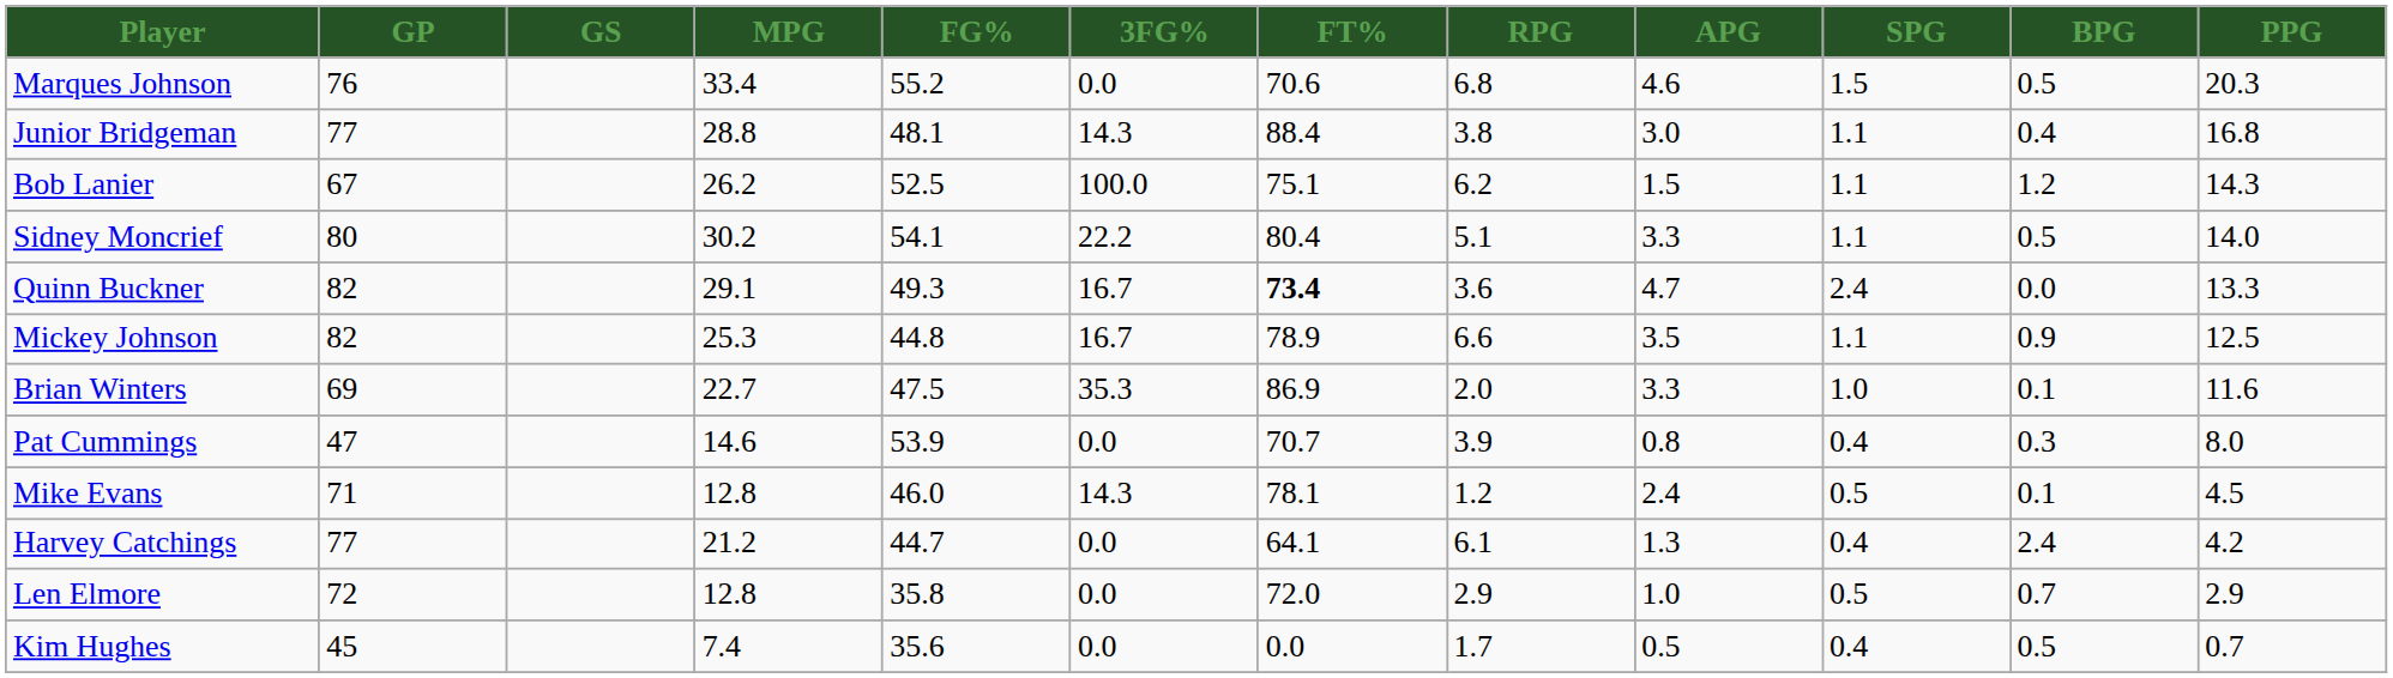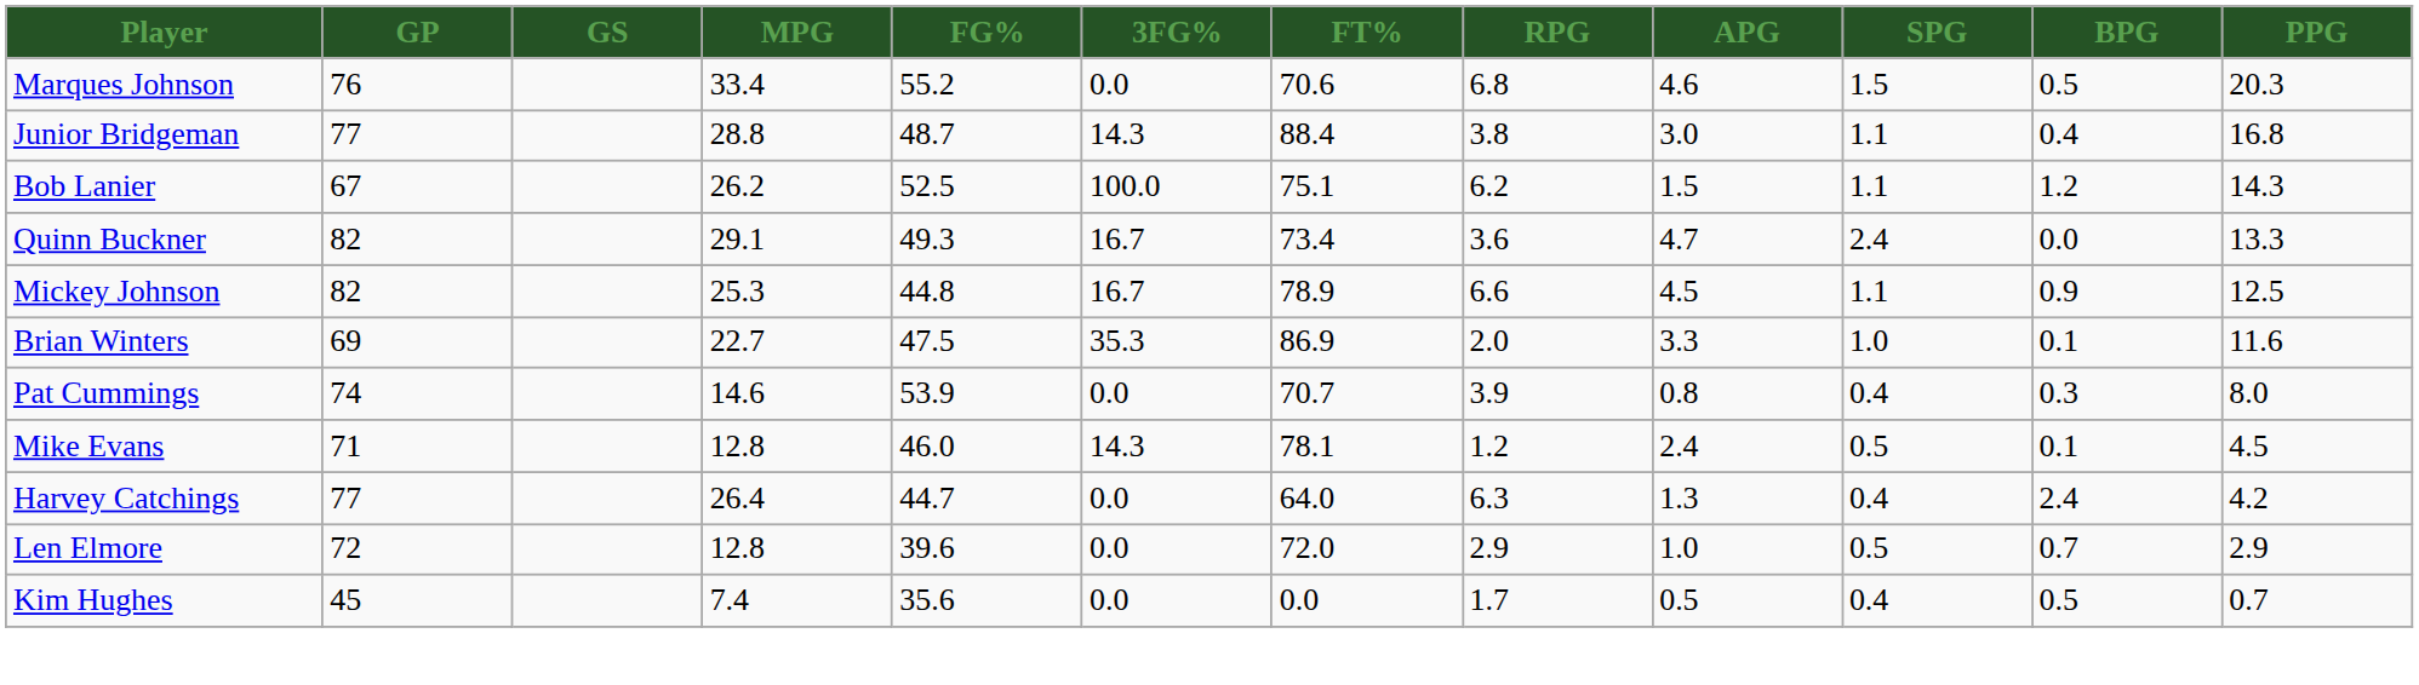Junior Bridgeman | FG%: 48.1 -> 48.7
- row: Sidney Moncrief | 80 | 30.2 | 54.1 | 22.2 | 80.4 | 5.1 | 3.3 | 1.1 | 0.5 | 14.0
Quinn Buckner | FT%: bold -> normal
Mickey Johnson | APG: 3.5 -> 4.5
Pat Cummings | GP: 47 -> 74
Harvey Catchings | MPG: 21.2 -> 26.4
Harvey Catchings | FT%: 64.1 -> 64.0
Harvey Catchings | RPG: 6.1 -> 6.3
Len Elmore | FG%: 35.8 -> 39.6
